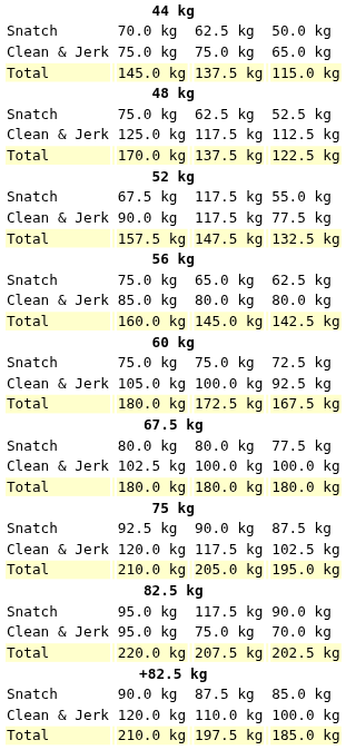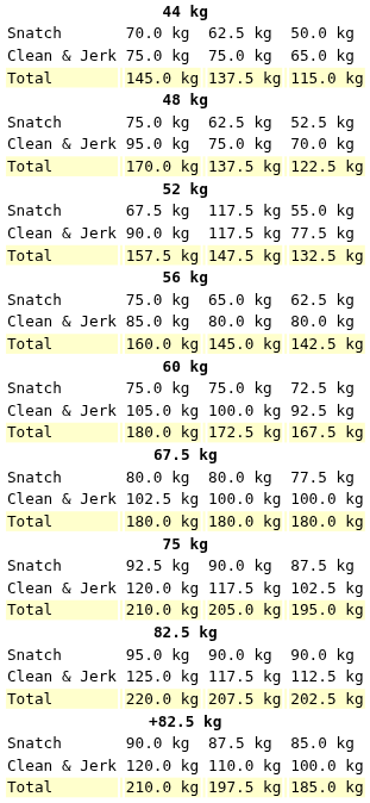rows swapped: Clean & Jerk / 95.0 kg <-> 125.0 kg
Snatch / 95.0 kg | column 5: 117.5 kg -> 90.0 kg
